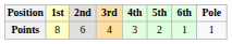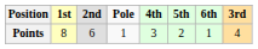columns swapped: 3rd <-> Pole
